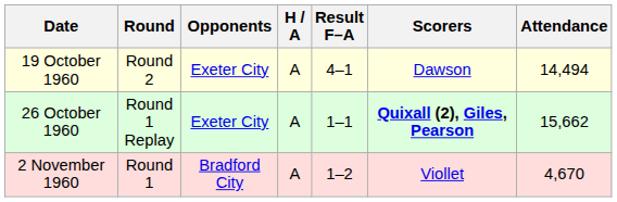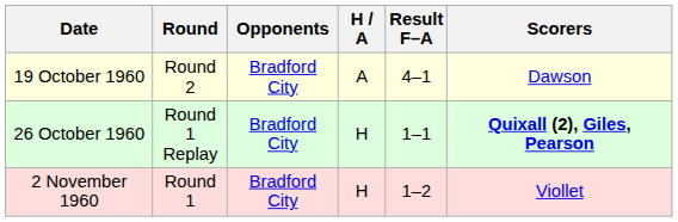- column: Attendance | 14,494 | 15,662 | 4,670
19 October 1960 | Opponents: Exeter City -> Bradford City
26 October 1960 | Opponents: Exeter City -> Bradford City
26 October 1960 | H / A: A -> H
2 November 1960 | H / A: A -> H
